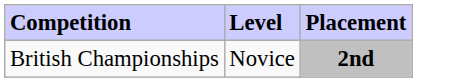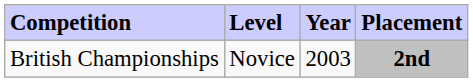+ column: Year | 2003
